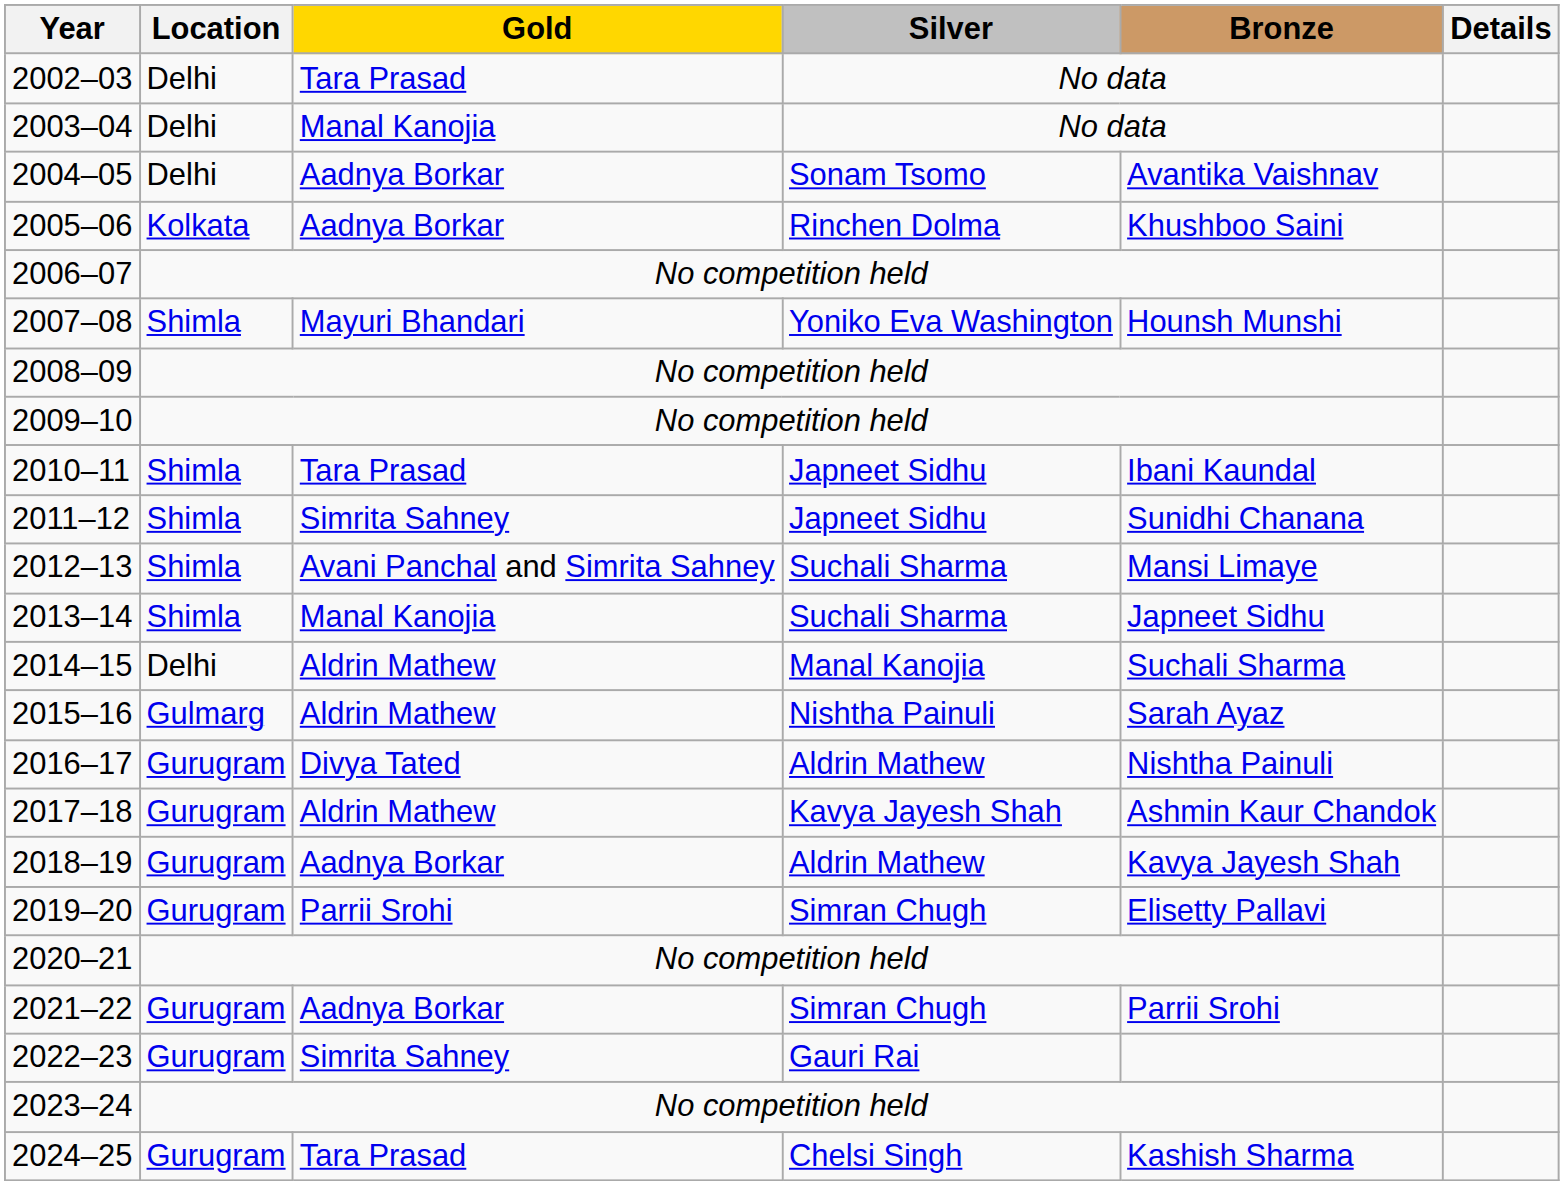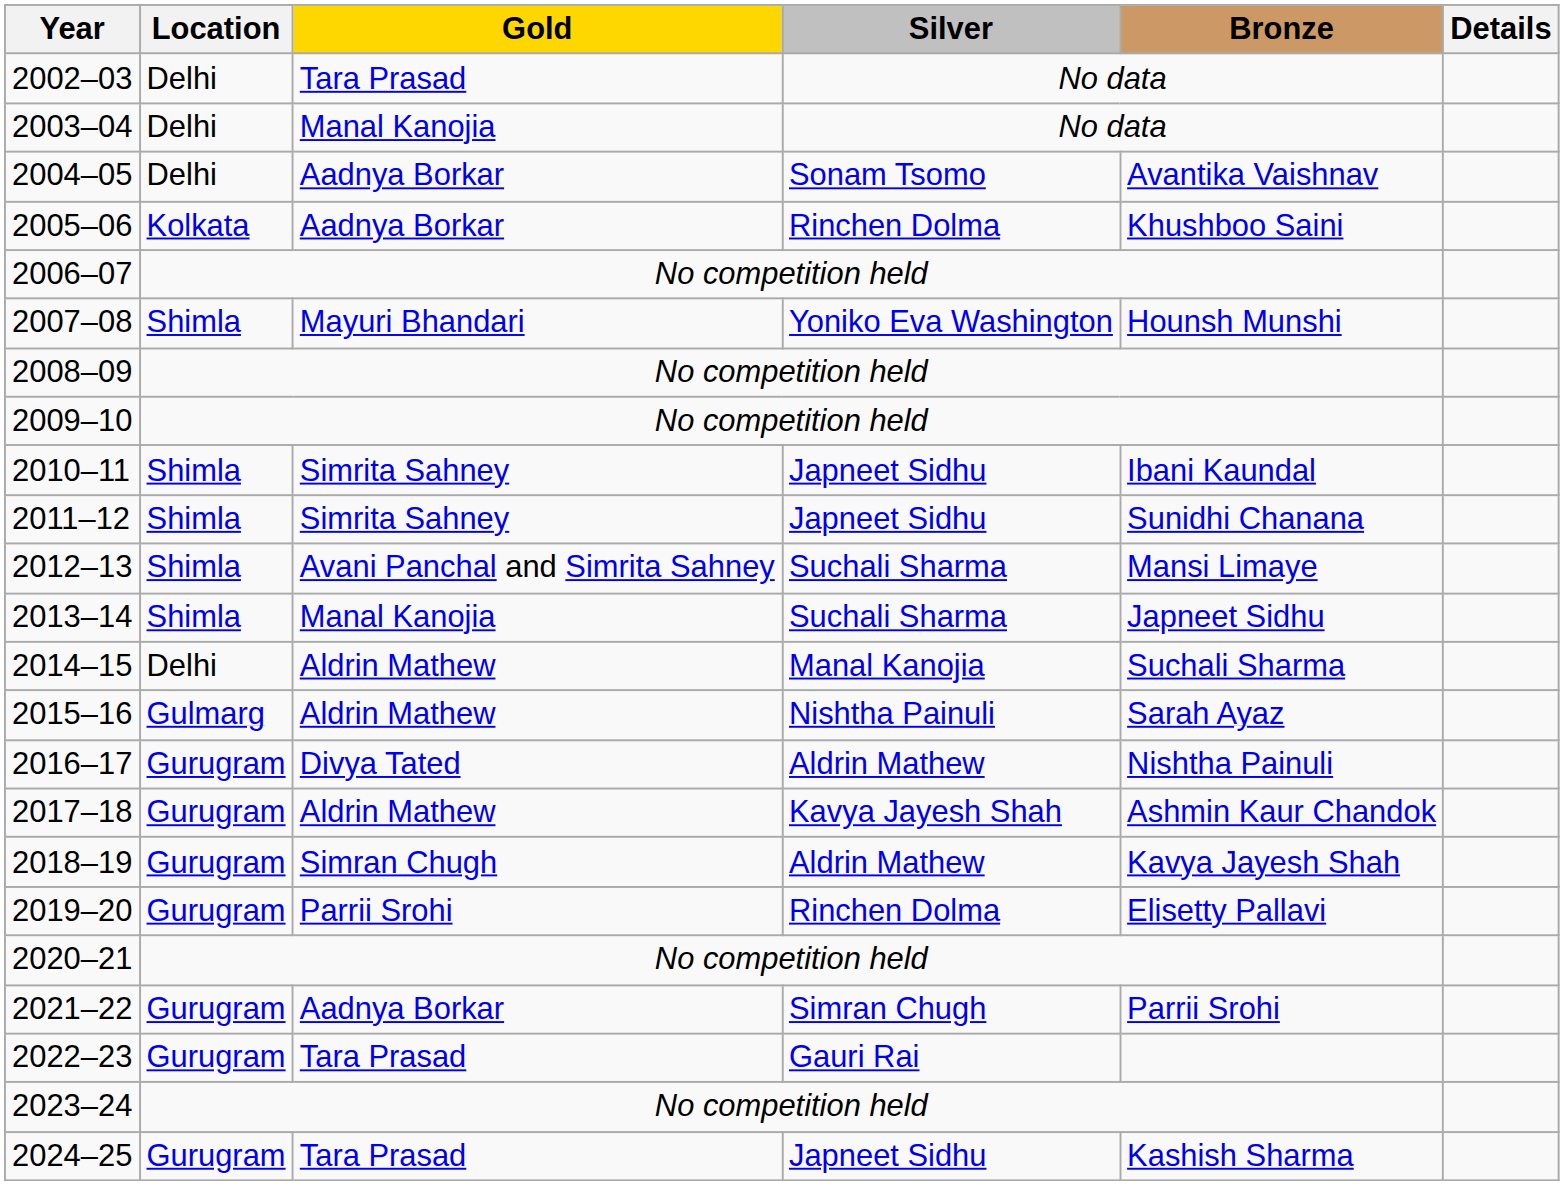2010–11 | Gold: Tara Prasad -> Simrita Sahney
2018–19 | Gold: Aadnya Borkar -> Simran Chugh
2019–20 | Silver: Simran Chugh -> Rinchen Dolma
2022–23 | Gold: Simrita Sahney -> Tara Prasad
2024–25 | Silver: Chelsi Singh -> Japneet Sidhu
